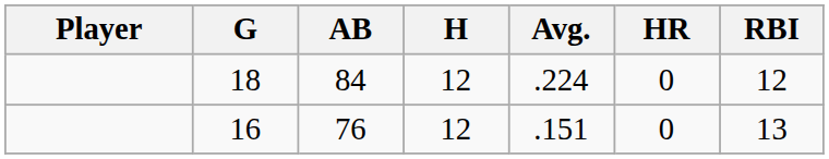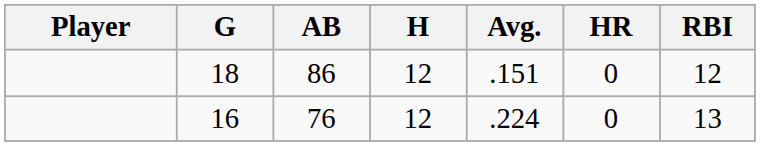18 | AB: 84 -> 86
18 | Avg.: .224 -> .151
16 | Avg.: .151 -> .224
